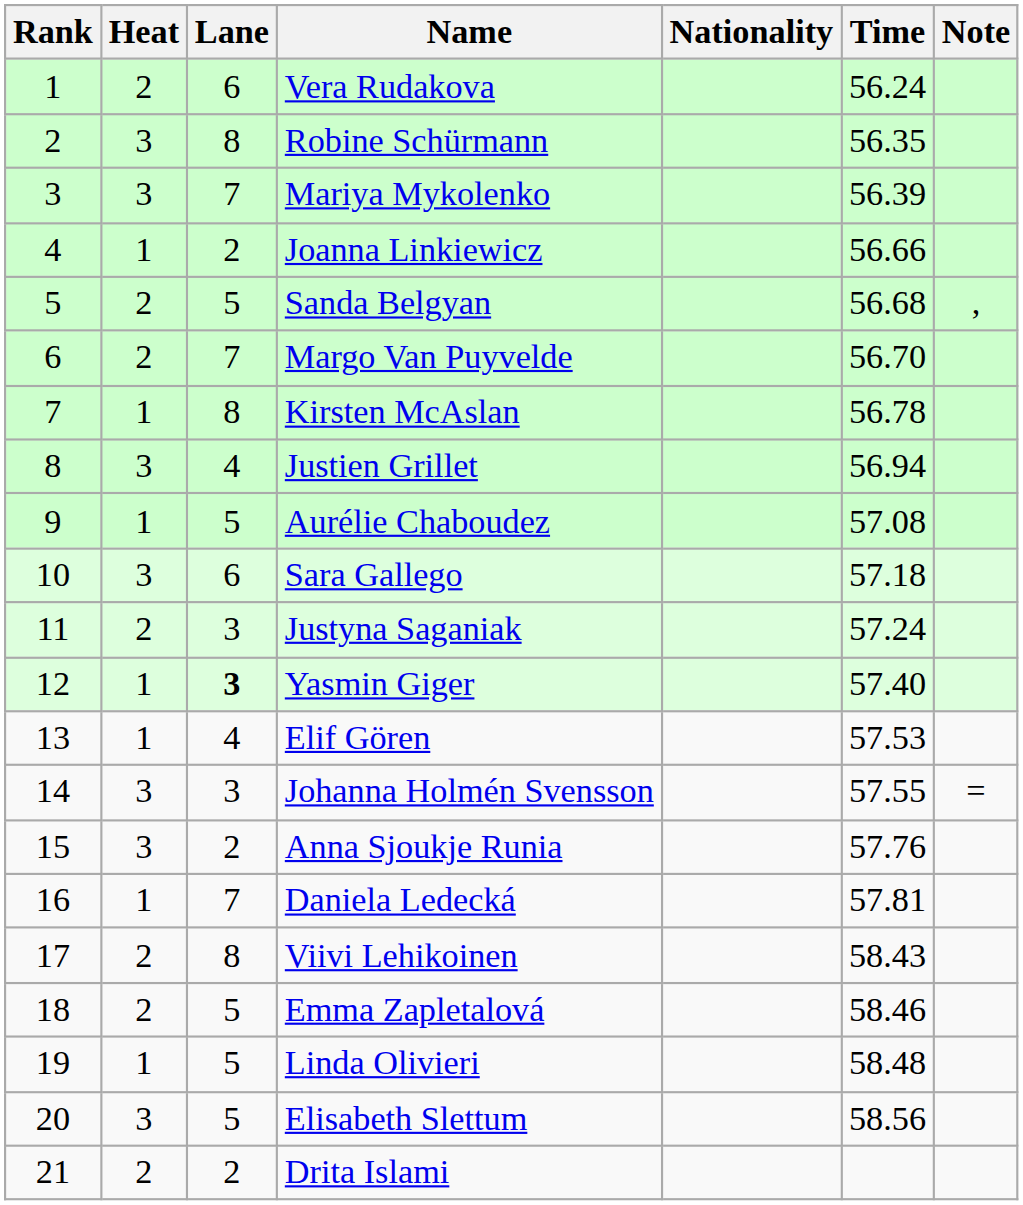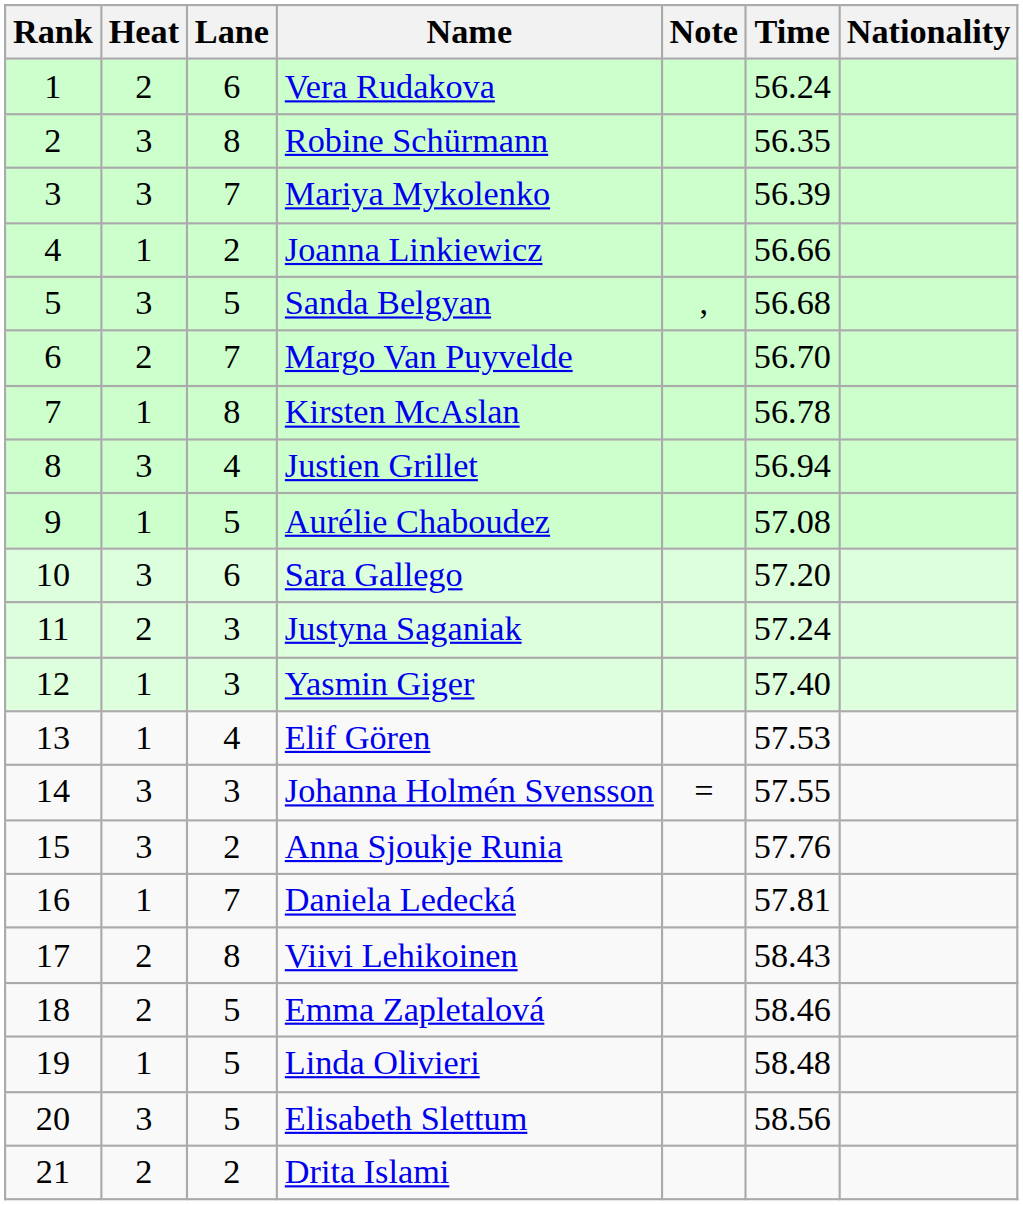columns swapped: Nationality <-> Note
Sanda Belgyan | Heat: 2 -> 3
Sara Gallego | Time: 57.18 -> 57.20
Yasmin Giger | Lane: bold -> normal
